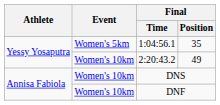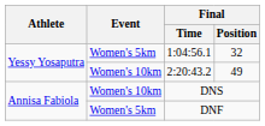1:04:56.1 | Final / Position: 35 -> 32
DNF | Event: Women's 10km -> Women's 5km
